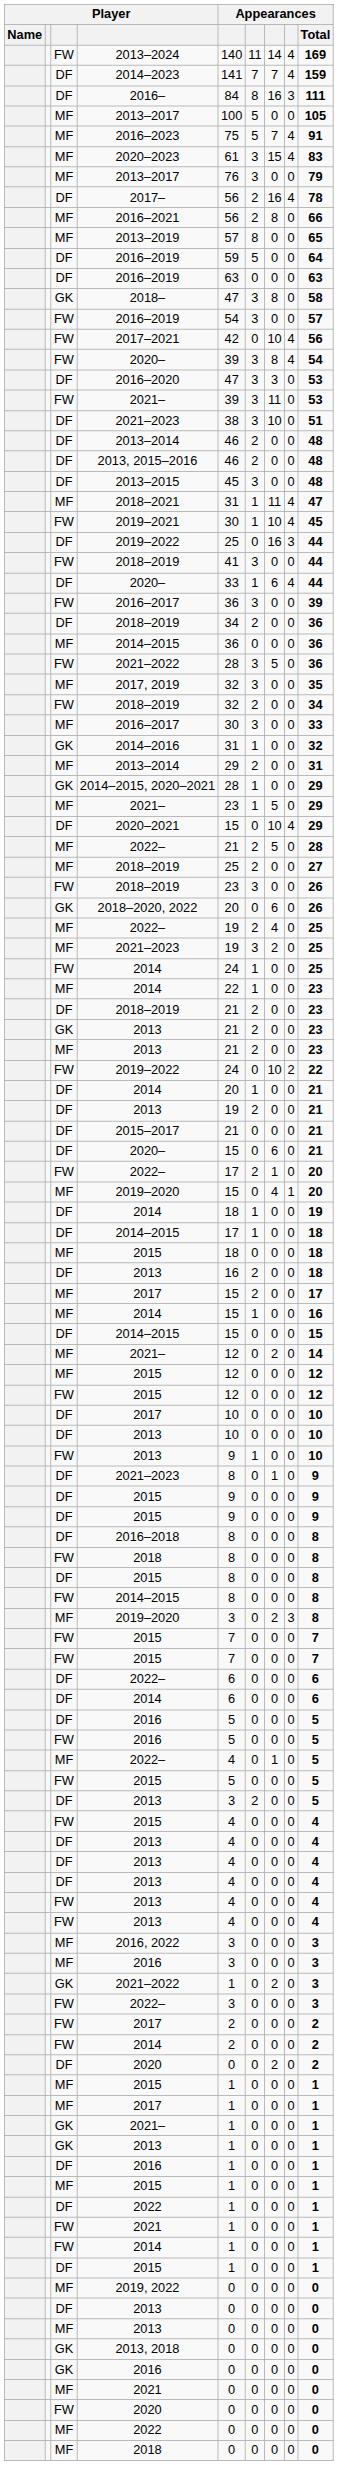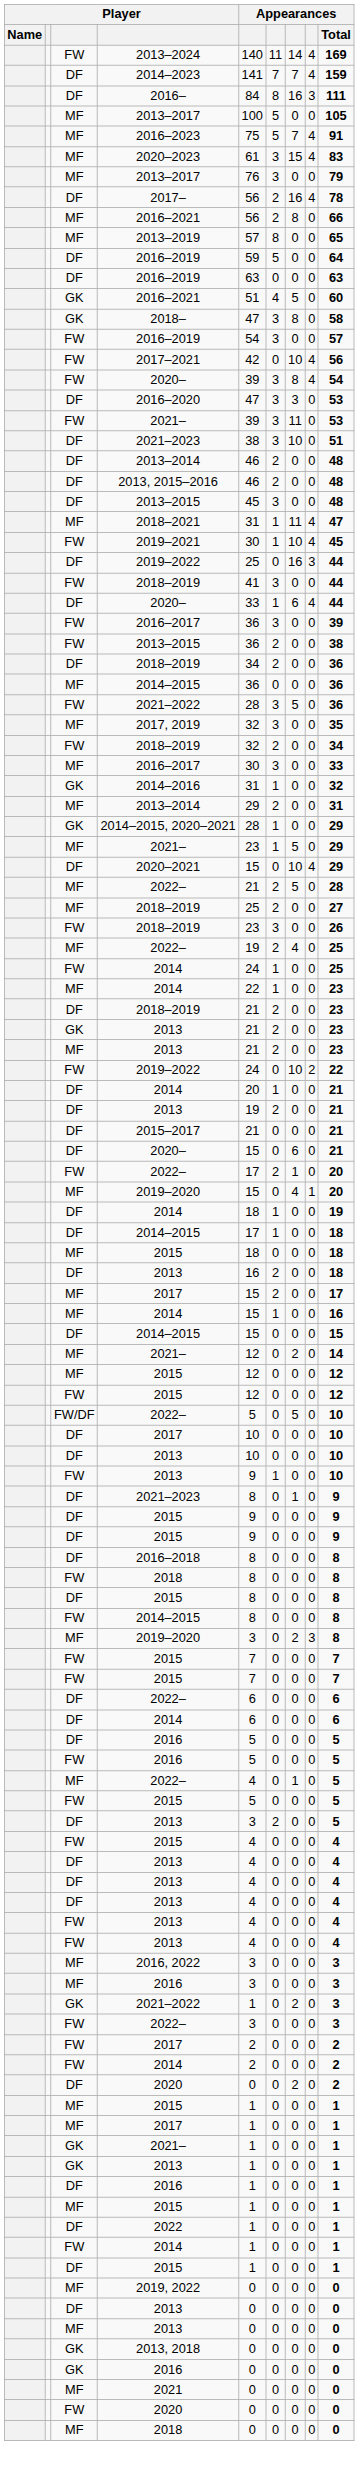+ row: GK | 2016–2021 | 51 | 4 | 5 | 0 | 60
+ row: FW | 2013–2015 | 36 | 2 | 0 | 0 | 38
- row: GK | 2018–2020, 2022 | 20 | 0 | 6 | 0 | 26
- row: MF | 2021–2023 | 19 | 3 | 2 | 0 | 25
+ row: FW/DF | 2022– | 5 | 0 | 5 | 0 | 10
- row: FW | 2021 | 1 | 0 | 0 | 0 | 1
- row: MF | 2022 | 0 | 0 | 0 | 0 | 0
